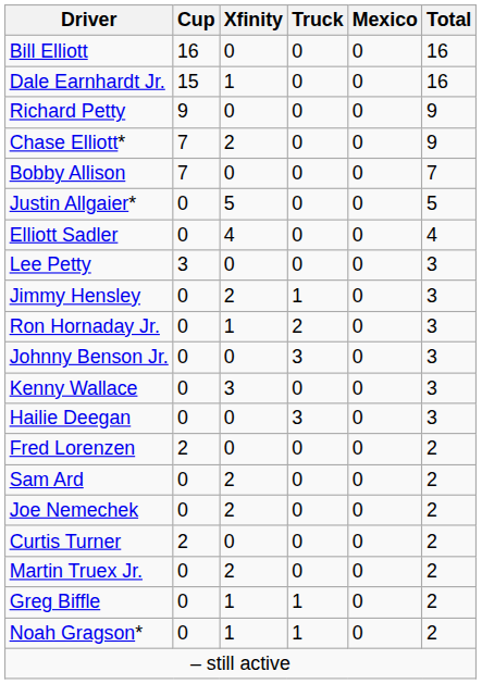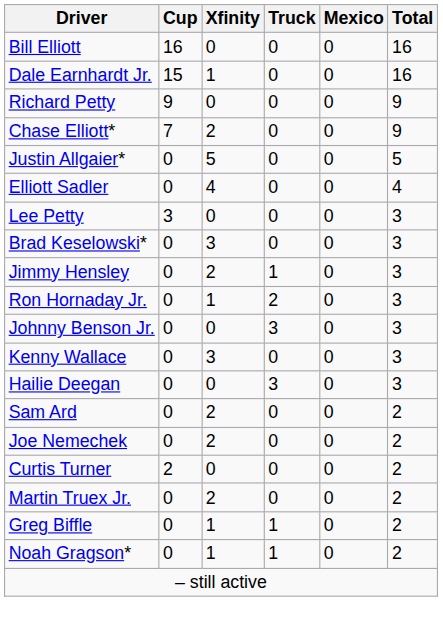- row: Bobby Allison | 7 | 0 | 0 | 0 | 7
+ row: Brad Keselowski* | 0 | 3 | 0 | 0 | 3
- row: Fred Lorenzen | 2 | 0 | 0 | 0 | 2
